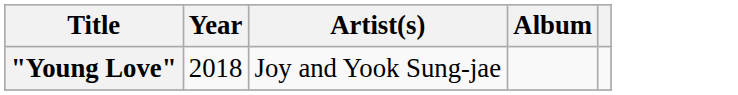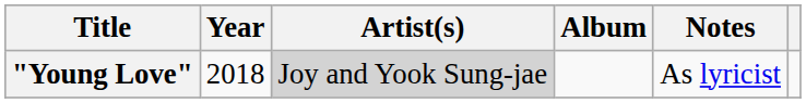+ column: Notes | As lyricist
"Young Love" | Artist(s): no background -> lightgrey background
